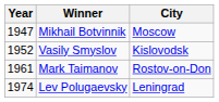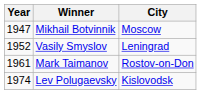Vasily Smyslov | City: Kislovodsk -> Leningrad
Lev Polugaevsky | City: Leningrad -> Kislovodsk
